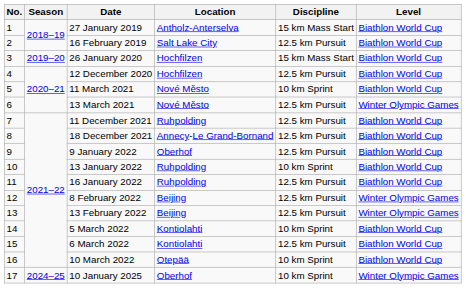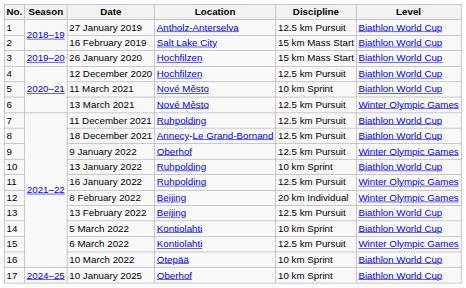27 January 2019 | Discipline: 15 km Mass Start -> 12.5 km Pursuit
16 February 2019 | Discipline: 12.5 km Pursuit -> 15 km Mass Start
9 January 2022 | Level: Biathlon World Cup -> Winter Olympic Games
16 January 2022 | Level: Biathlon World Cup -> Winter Olympic Games
8 February 2022 | Discipline: 12.5 km Pursuit -> 20 km Individual
13 February 2022 | Level: Winter Olympic Games -> Biathlon World Cup
6 March 2022 | Level: Biathlon World Cup -> Winter Olympic Games
10 January 2025 | Level: Winter Olympic Games -> Biathlon World Cup
